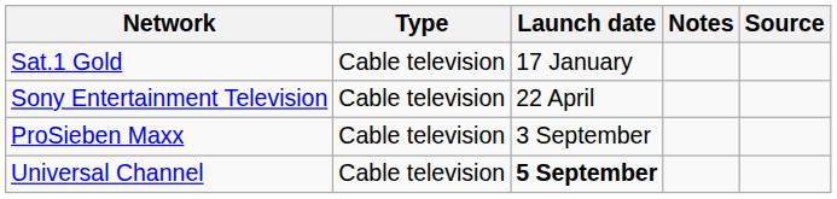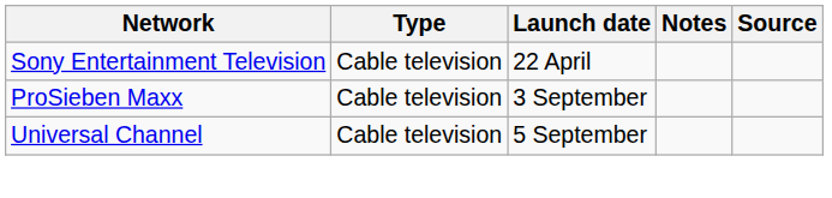- row: Sat.1 Gold | Cable television | 17 January
Universal Channel | Launch date: bold -> normal
